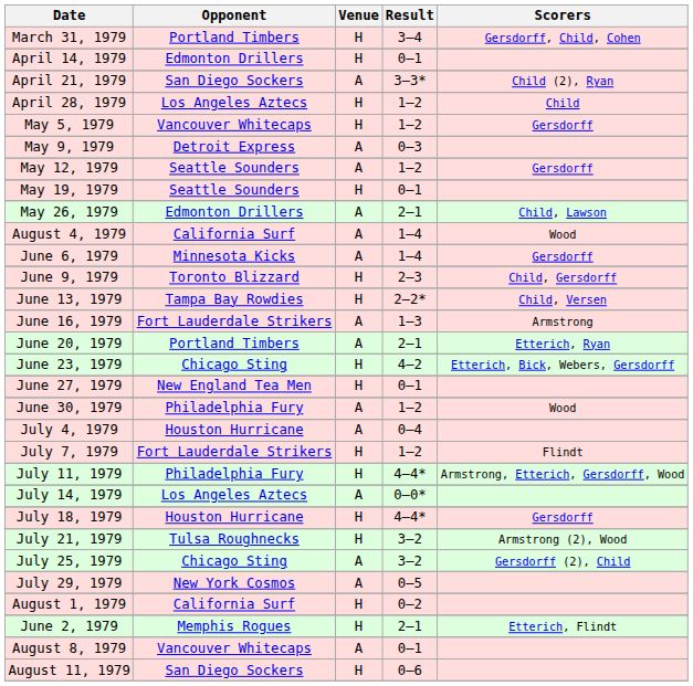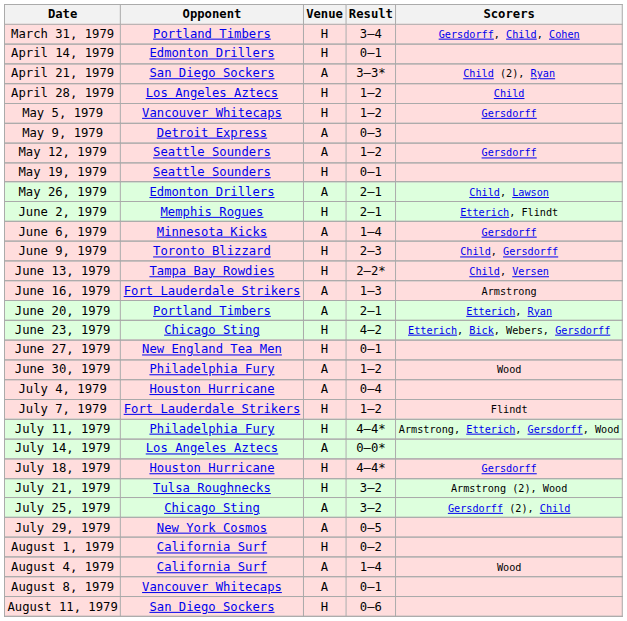rows swapped: June 2, 1979 <-> August 4, 1979
